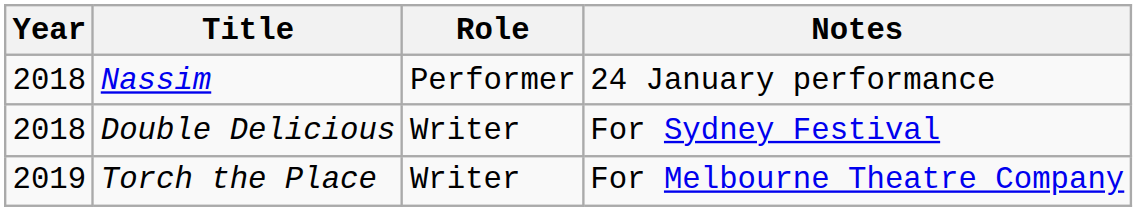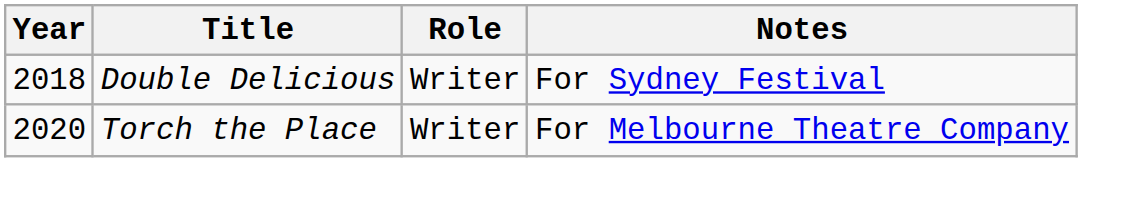- row: 2018 | Nassim | Performer | 24 January performance
Torch the Place | Year: 2019 -> 2020
